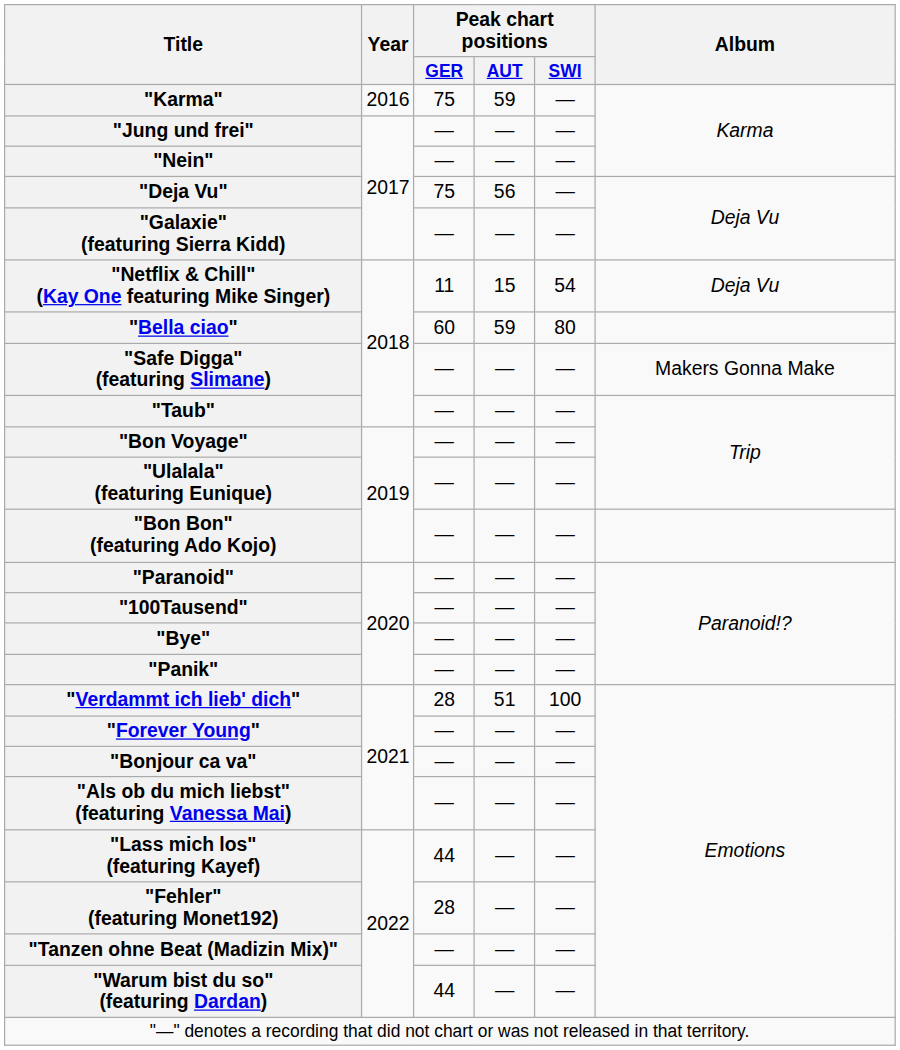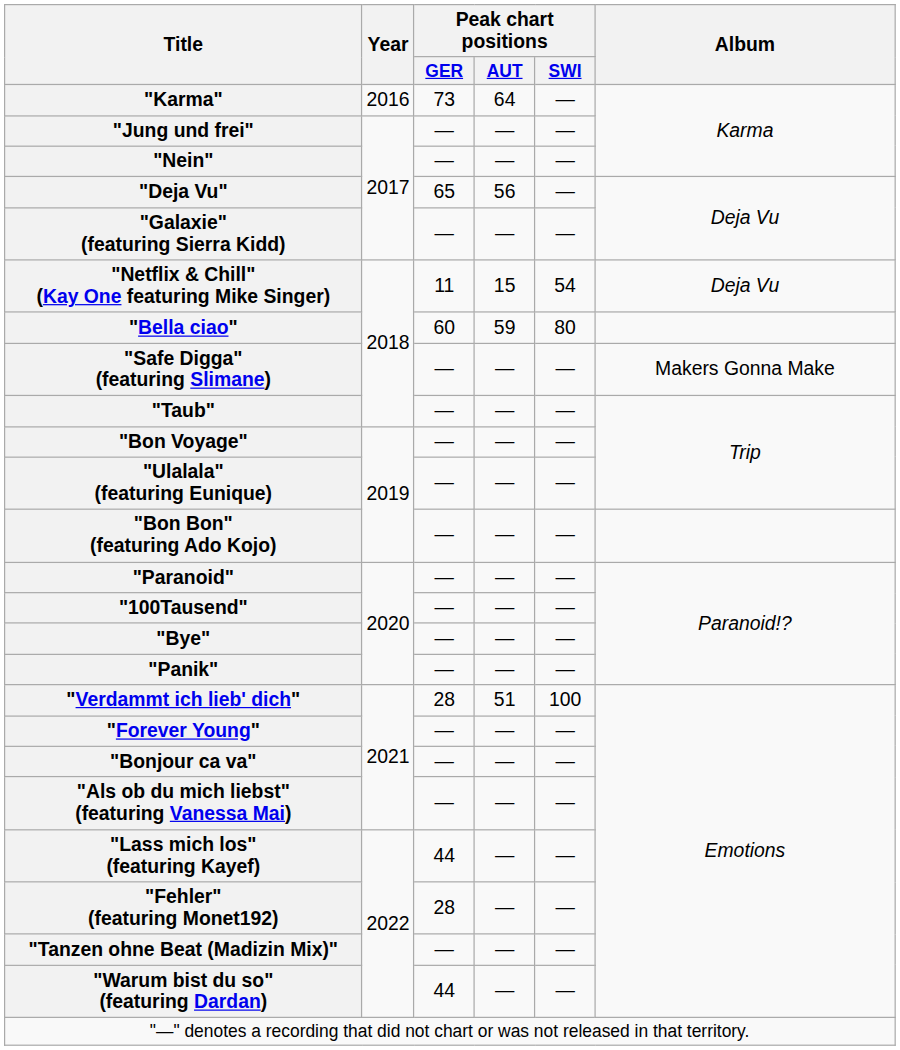"Karma" | Peak chart positions / GER: 75 -> 73
"Karma" | Peak chart positions / AUT: 59 -> 64
"Deja Vu" | Peak chart positions / GER: 75 -> 65
